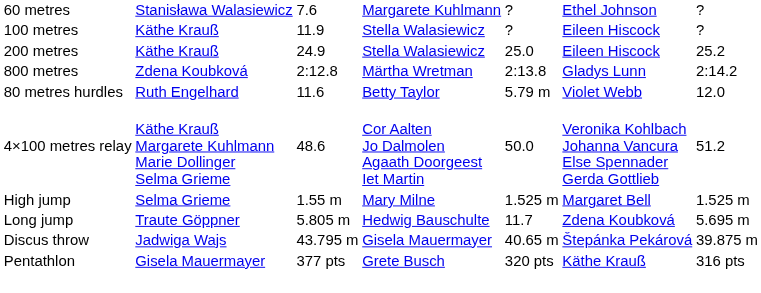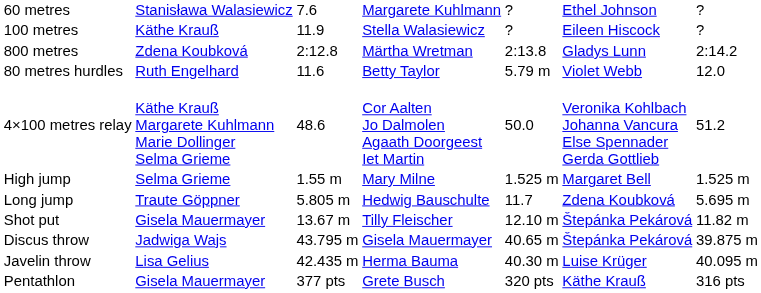- row: 200 metres | Käthe Krauß | 24.9 | Stella Walasiewicz | 25.0 | Eileen Hiscock | 25.2
+ row: Shot put | Gisela Mauermayer | 13.67 m | Tilly Fleischer | 12.10 m | Štepánka Pekárová | 11.82 m
+ row: Javelin throw | Lisa Gelius | 42.435 m | Herma Bauma | 40.30 m | Luise Krüger | 40.095 m
